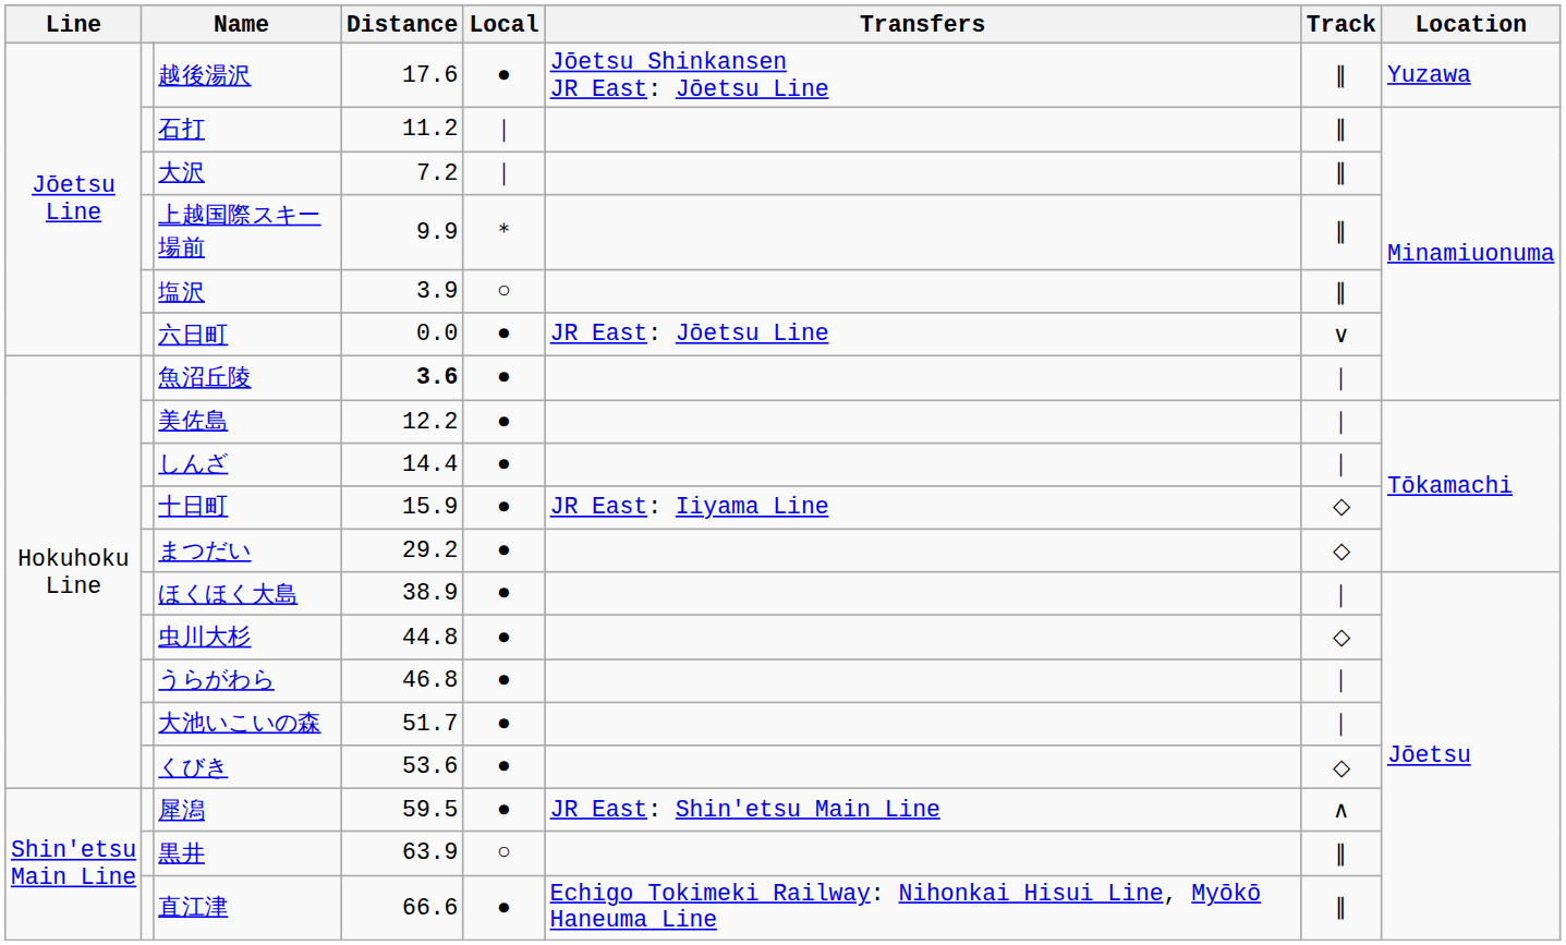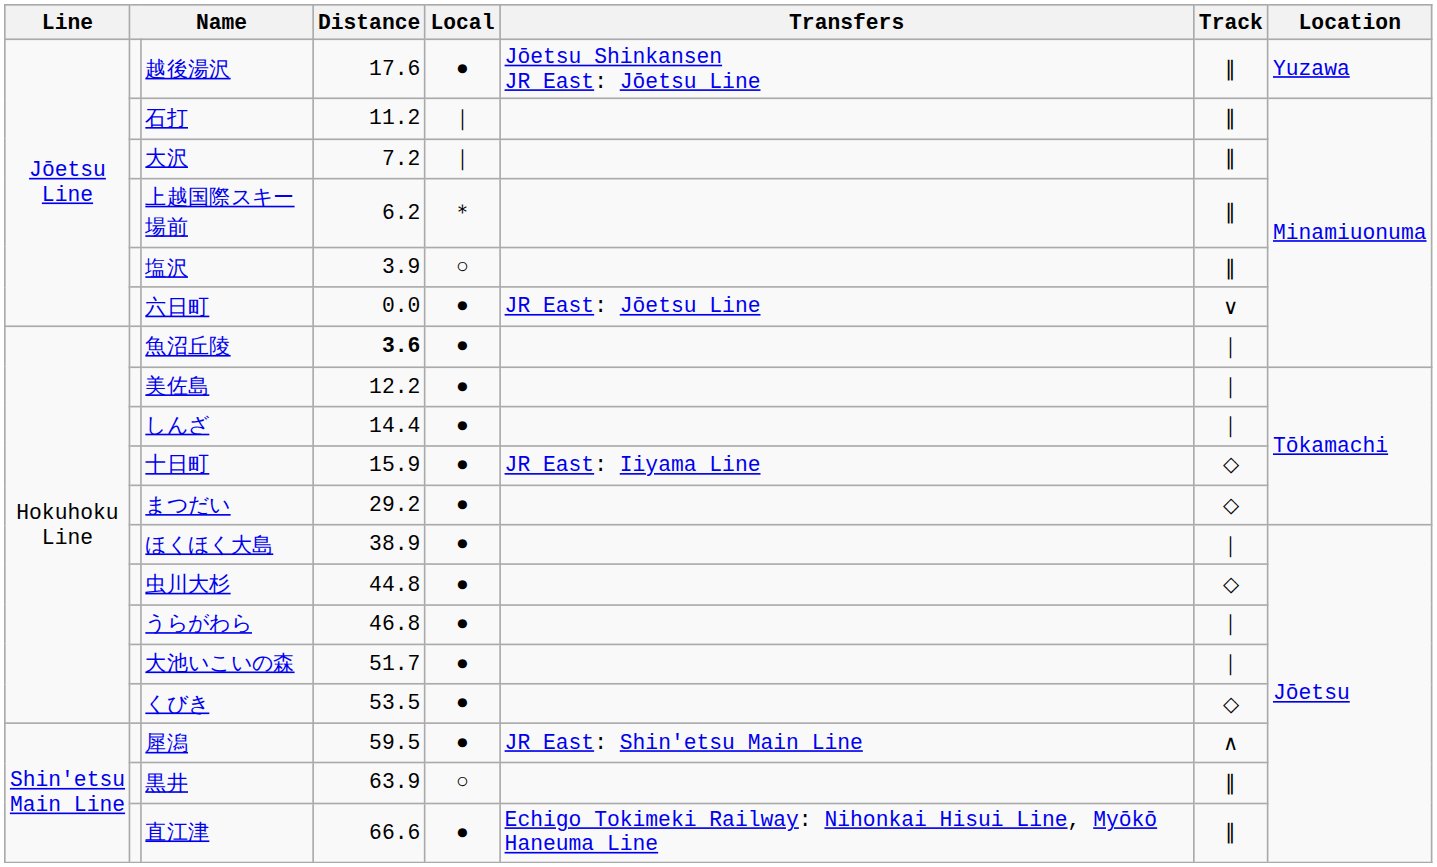上越国際スキー場前 | Distance: 9.9 -> 6.2
くびき | Distance: 53.6 -> 53.5
